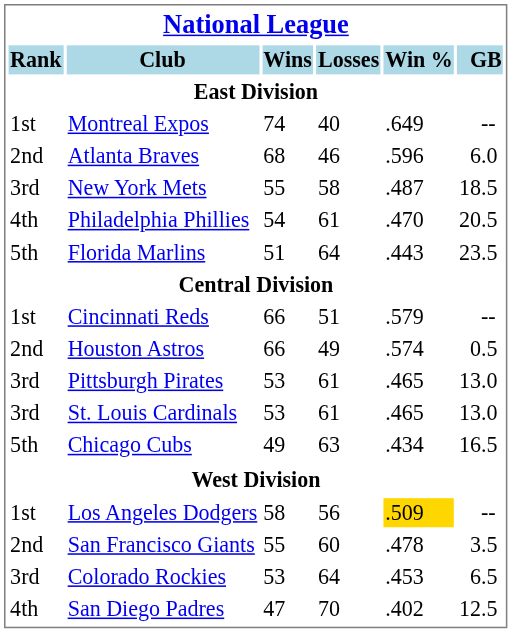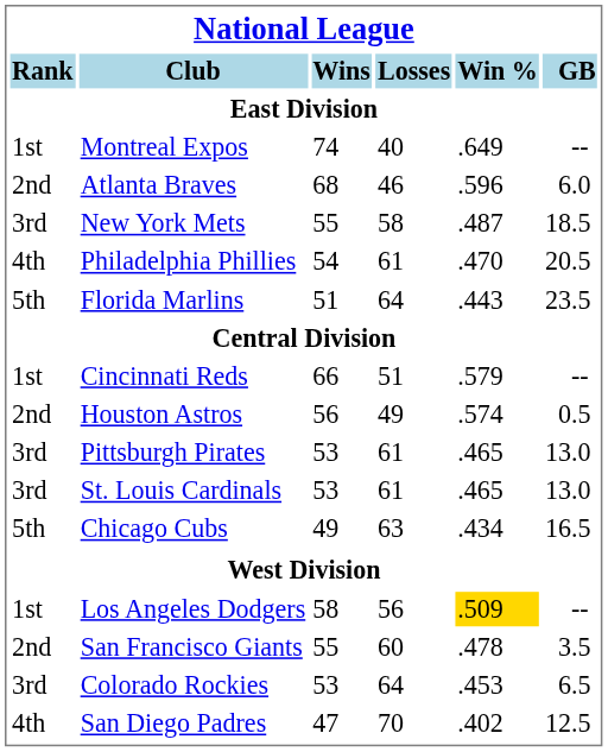Houston Astros | Wins: 66 -> 56
